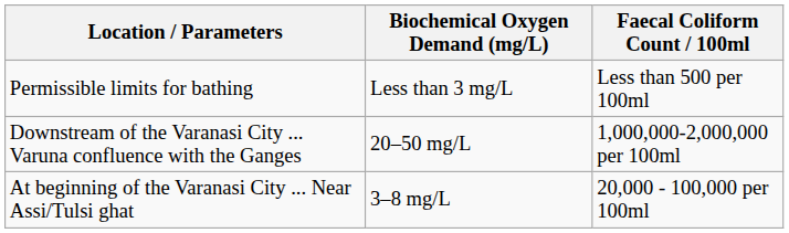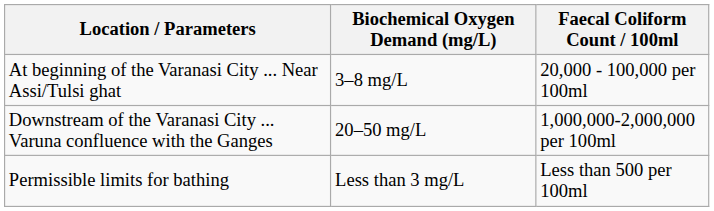rows swapped: At beginning of the Varanasi City ... Near Assi/Tulsi ghat <-> Permissible limits for bathing
